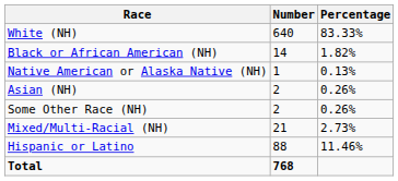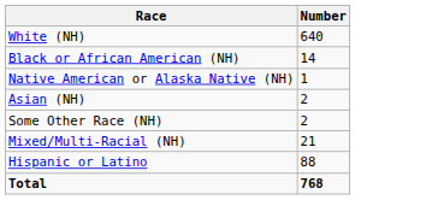- column: Percentage | 83.33% | 1.82% | 0.13% | 0.26% | 0.26% | 2.73% | 11.46%
